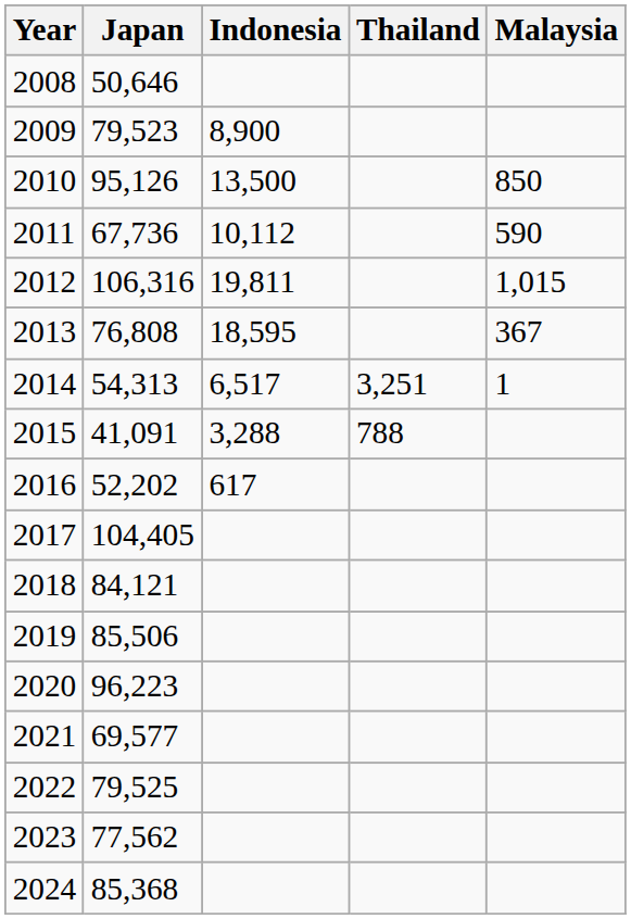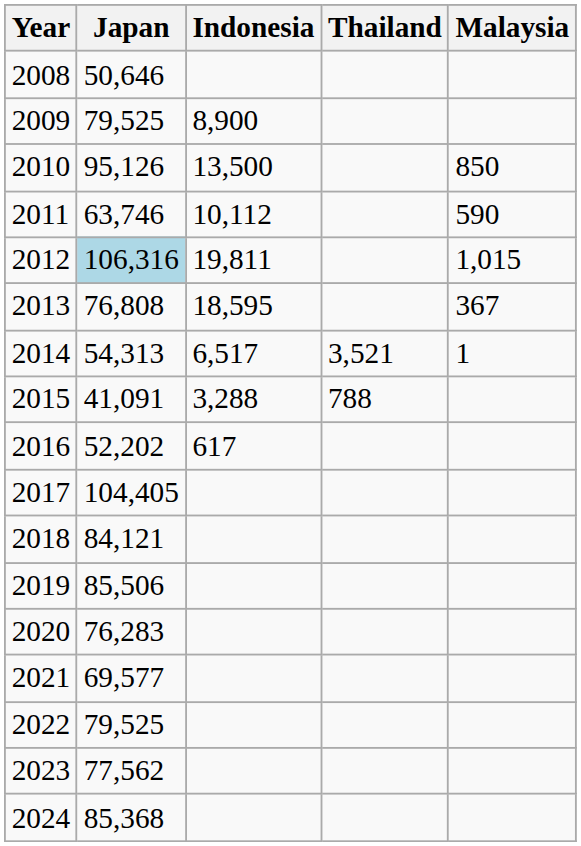2009 | Japan: 79,523 -> 79,525
2011 | Japan: 67,736 -> 63,746
2012 | Japan: no background -> lightblue background
2014 | Thailand: 3,251 -> 3,521
2020 | Japan: 96,223 -> 76,283
